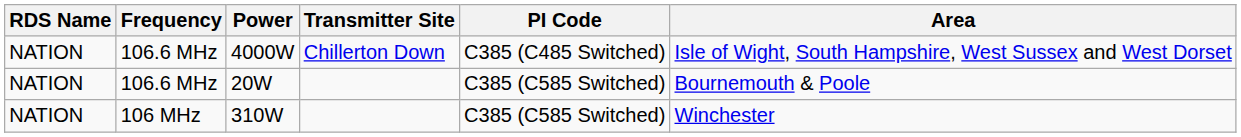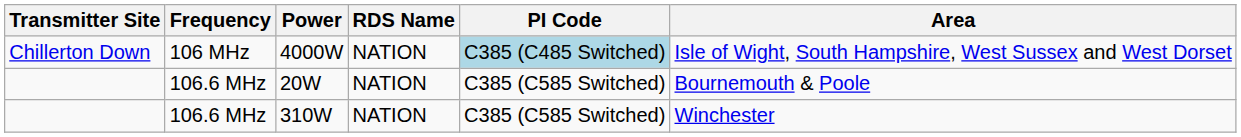columns swapped: Transmitter Site <-> RDS Name
4000W | Frequency: 106.6 MHz -> 106 MHz
4000W | PI Code: no background -> lightblue background
310W | Frequency: 106 MHz -> 106.6 MHz
